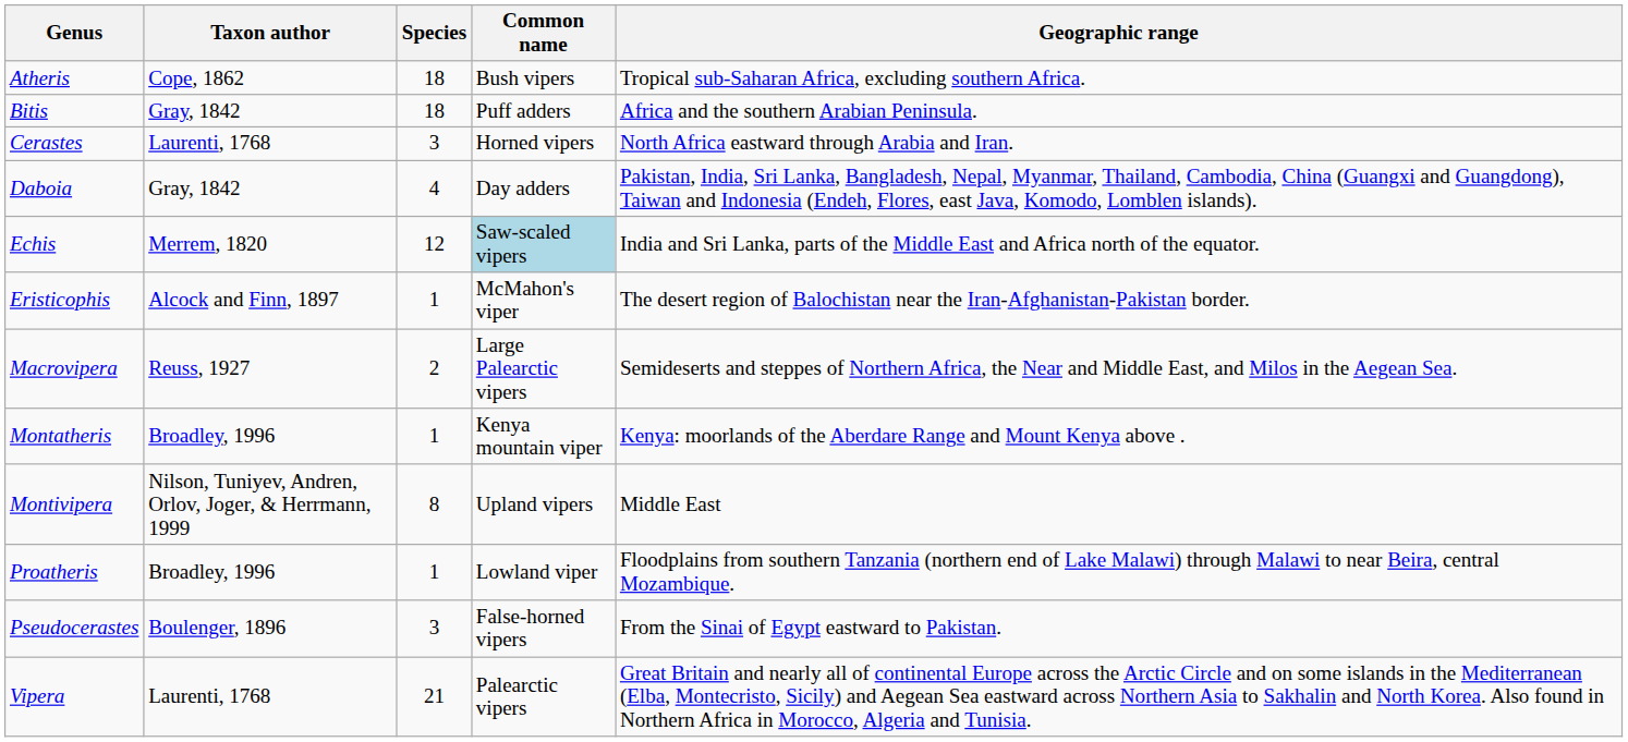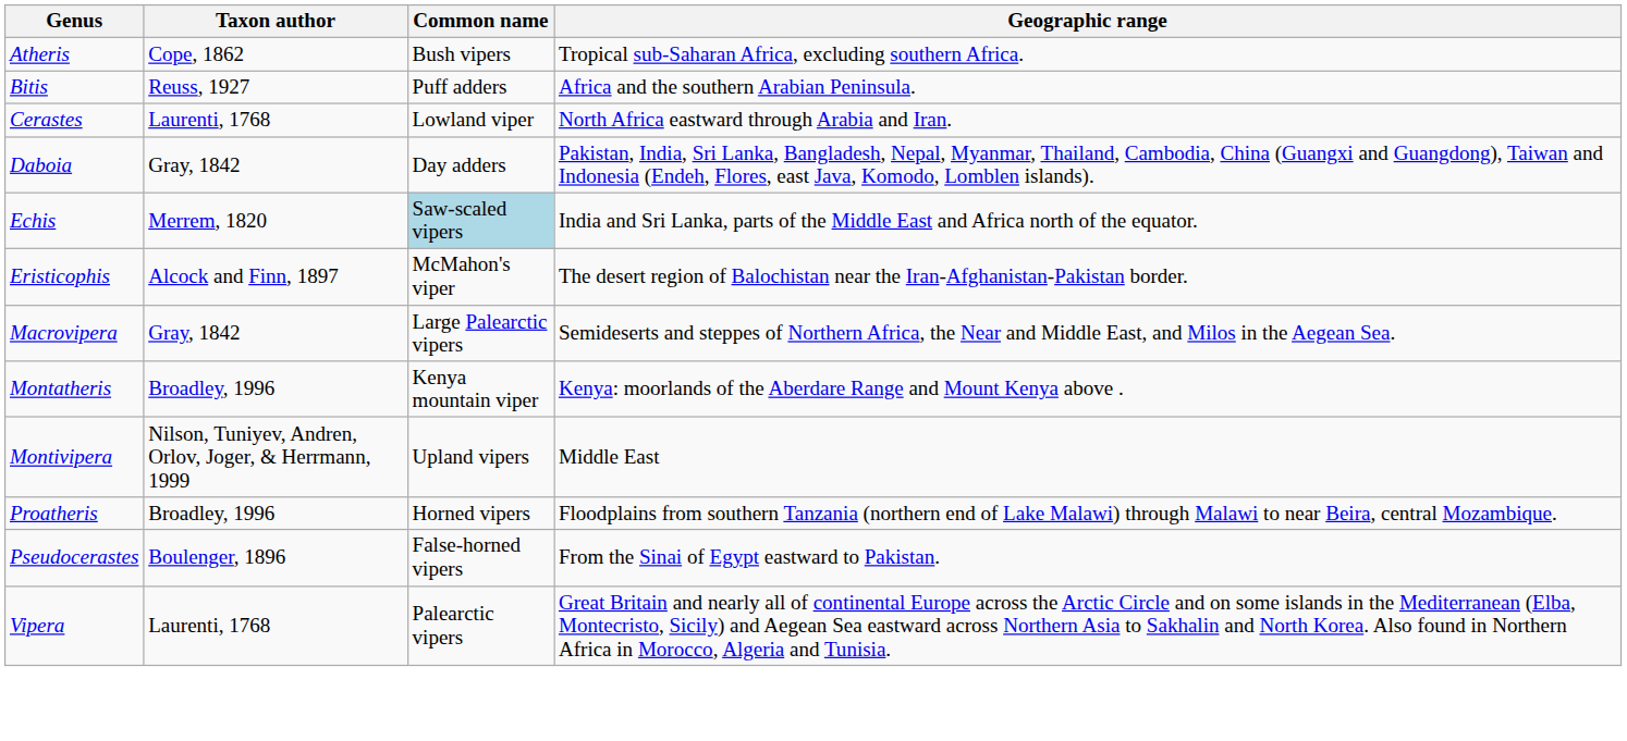- column: Species | 18 | 18 | 3 | 4 | 12 | 1 | 2 | 1 | 8 | 1 | 3 | 21
Bitis | Taxon author: Gray, 1842 -> Reuss, 1927
Cerastes | Common name: Horned vipers -> Lowland viper
Macrovipera | Taxon author: Reuss, 1927 -> Gray, 1842
Proatheris | Common name: Lowland viper -> Horned vipers
